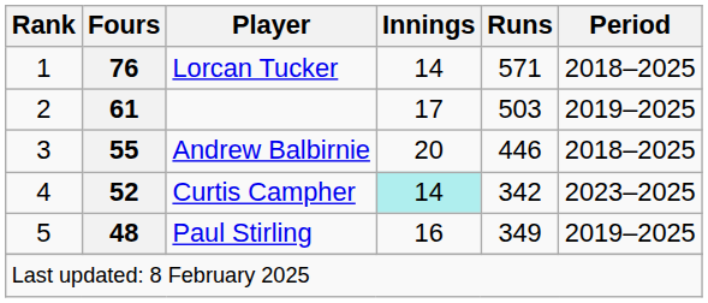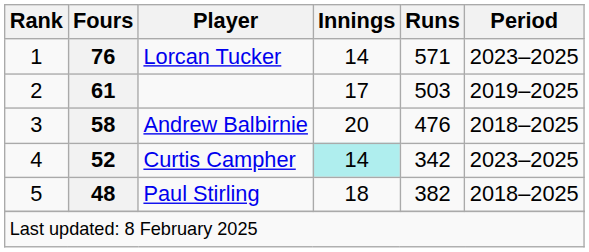Lorcan Tucker | Period: 2018–2025 -> 2023–2025
Andrew Balbirnie | Fours: 55 -> 58
Andrew Balbirnie | Runs: 446 -> 476
Paul Stirling | Innings: 16 -> 18
Paul Stirling | Runs: 349 -> 382
Paul Stirling | Period: 2019–2025 -> 2018–2025
